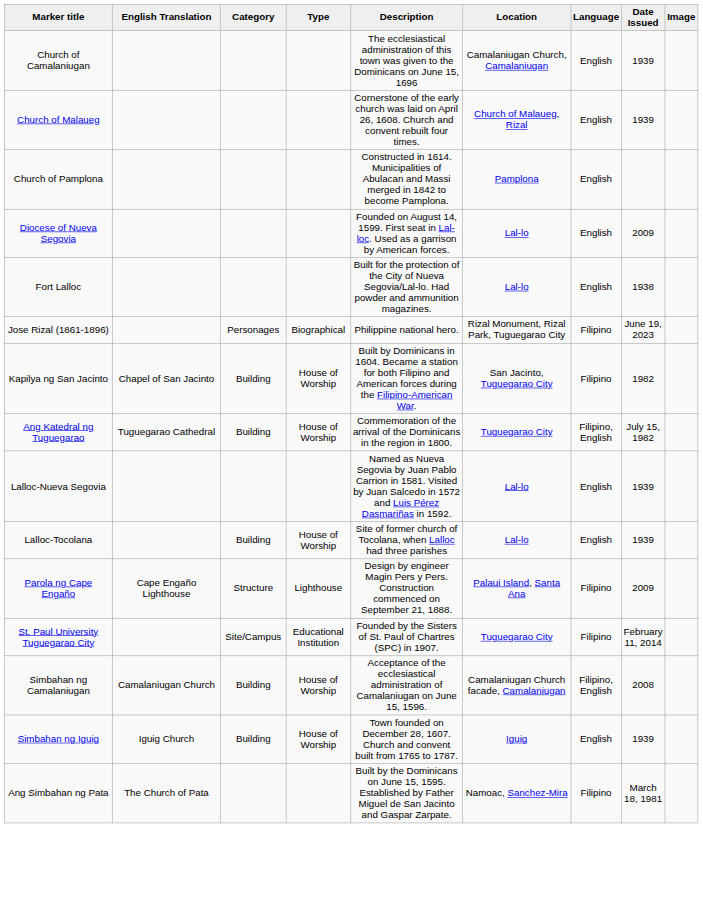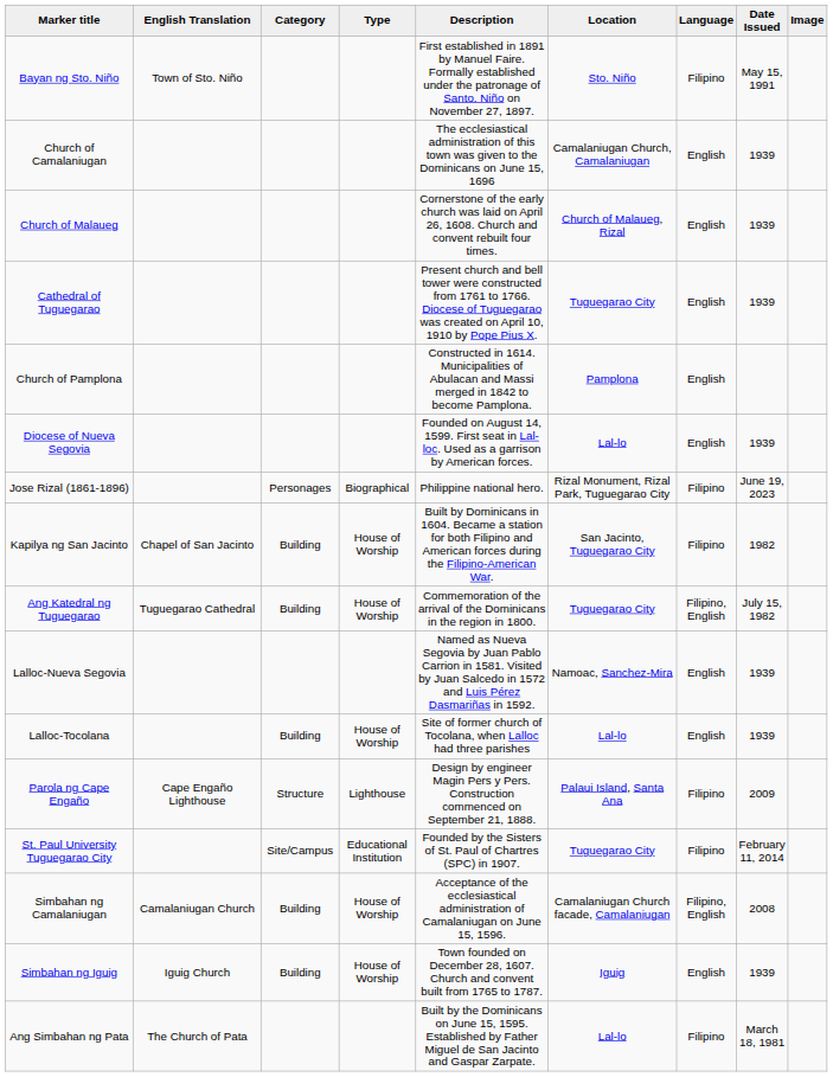+ row: Bayan ng Sto. Niño | Town of Sto. Niño | First established in 1891 by Manuel Faire. Formally established under the patronage of Santo. Niño on November 27, 1897. | Sto. Niño | Filipino | May 15, 1991
+ row: Cathedral of Tuguegarao | Present church and bell tower were constructed from 1761 to 1766. Diocese of Tuguegarao was created on April 10, 1910 by Pope Pius X. | Tuguegarao City | English | 1939
Diocese of Nueva Segovia | Date Issued: 2009 -> 1939
- row: Fort Lalloc | Built for the protection of the City of Nueva Segovia/Lal-lo. Had powder and ammunition magazines. | Lal-lo | English | 1938
Lalloc-Nueva Segovia | Location: Lal-lo -> Namoac, Sanchez-Mira
Ang Simbahan ng Pata | Location: Namoac, Sanchez-Mira -> Lal-lo
